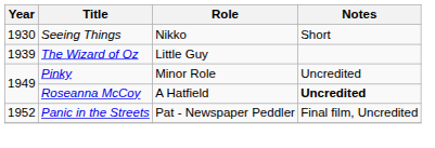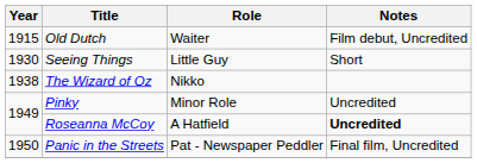+ row: 1915 | Old Dutch | Waiter | Film debut, Uncredited
Seeing Things | Role: Nikko -> Little Guy
The Wizard of Oz | Year: 1939 -> 1938
The Wizard of Oz | Role: Little Guy -> Nikko
Panic in the Streets | Year: 1952 -> 1950
